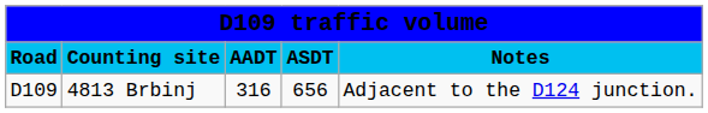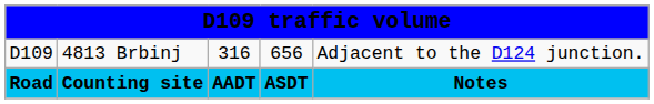rows swapped: Road <-> D109
